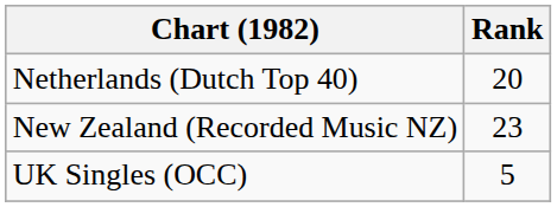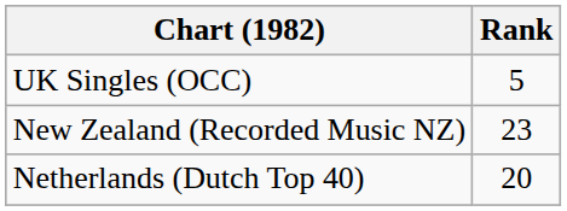rows swapped: Netherlands (Dutch Top 40) <-> UK Singles (OCC)
